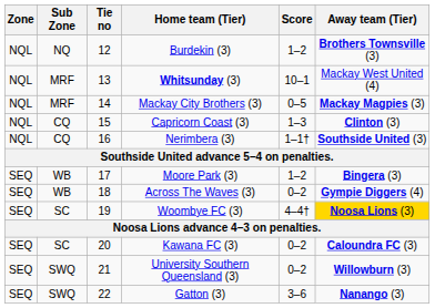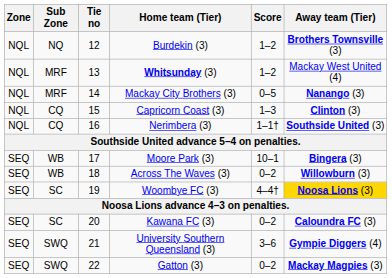Whitsunday (3) | Score: 10–1 -> 1–2
Mackay City Brothers (3) | Away team (Tier): Mackay Magpies (3) -> Nanango (3)
Moore Park (3) | Score: 1–2 -> 10–1
Across The Waves (3) | Away team (Tier): Gympie Diggers (4) -> Willowburn (3)
University Southern Queensland (3) | Score: 0–2 -> 3–6
University Southern Queensland (3) | Away team (Tier): Willowburn (3) -> Gympie Diggers (4)
Gatton (3) | Score: 3–6 -> 0–2
Gatton (3) | Away team (Tier): Nanango (3) -> Mackay Magpies (3)
